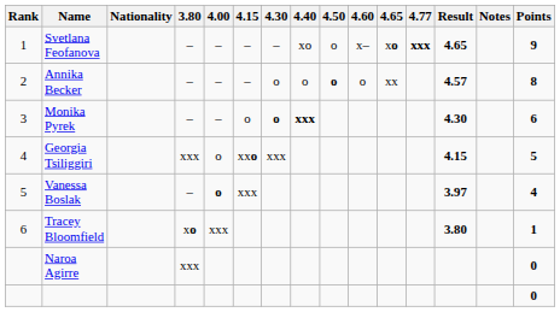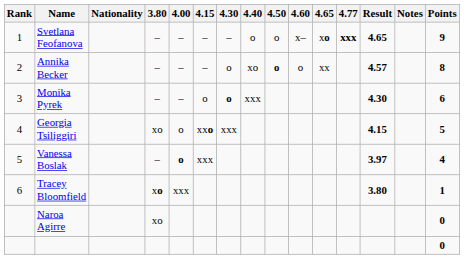Svetlana Feofanova | 4.40: xo -> o
Annika Becker | 4.40: o -> xo
Monika Pyrek | 4.40: bold -> normal
Georgia Tsiliggiri | 3.80: xxx -> xo
Naroa Agirre | 3.80: xxx -> xo
